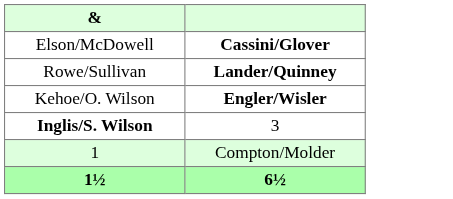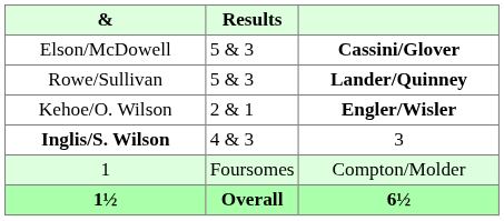+ column: Results | 5 & 3 | 5 & 3 | 2 & 1 | 4 & 3 | Foursomes | Overall
